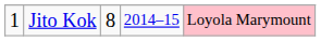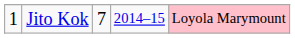Jito Kok | column 3: 8 -> 7
